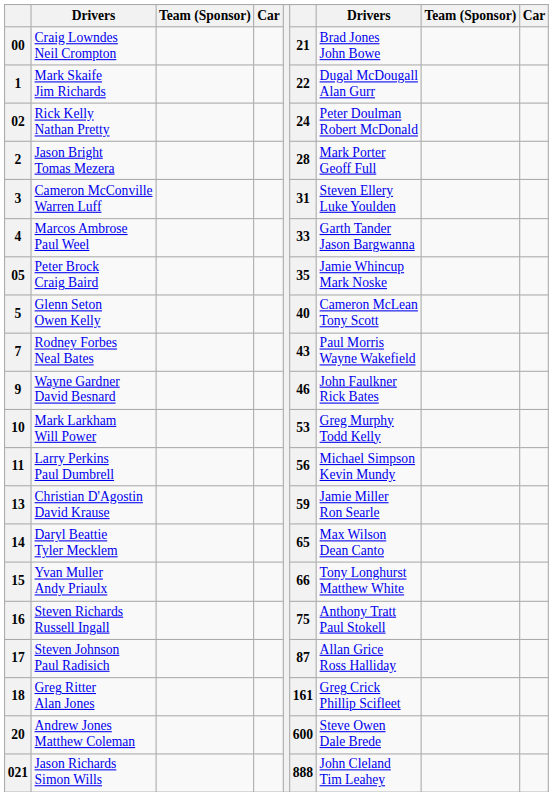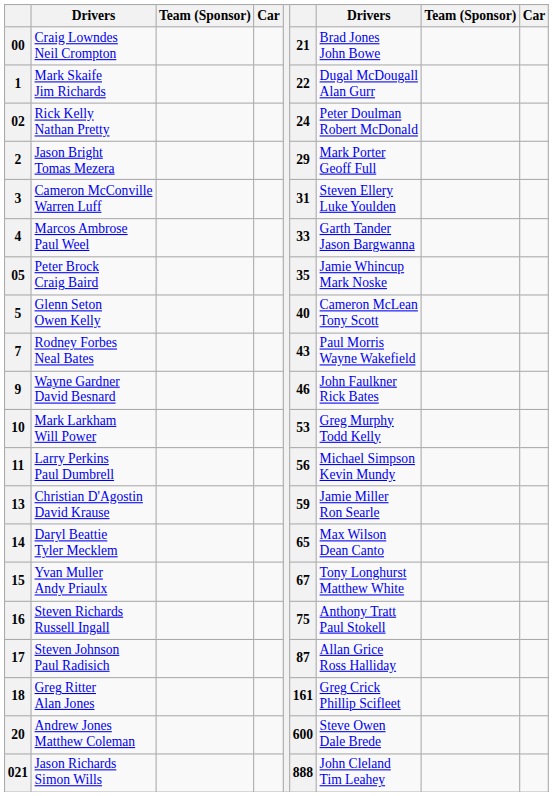2 | column 6: 28 -> 29
15 | column 6: 66 -> 67
